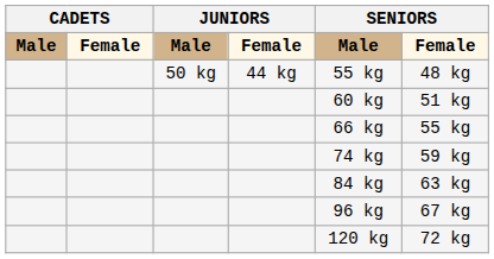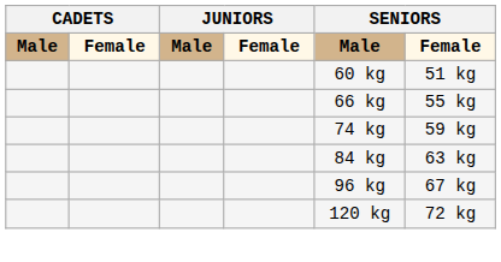- row: 50 kg | 44 kg | 55 kg | 48 kg
